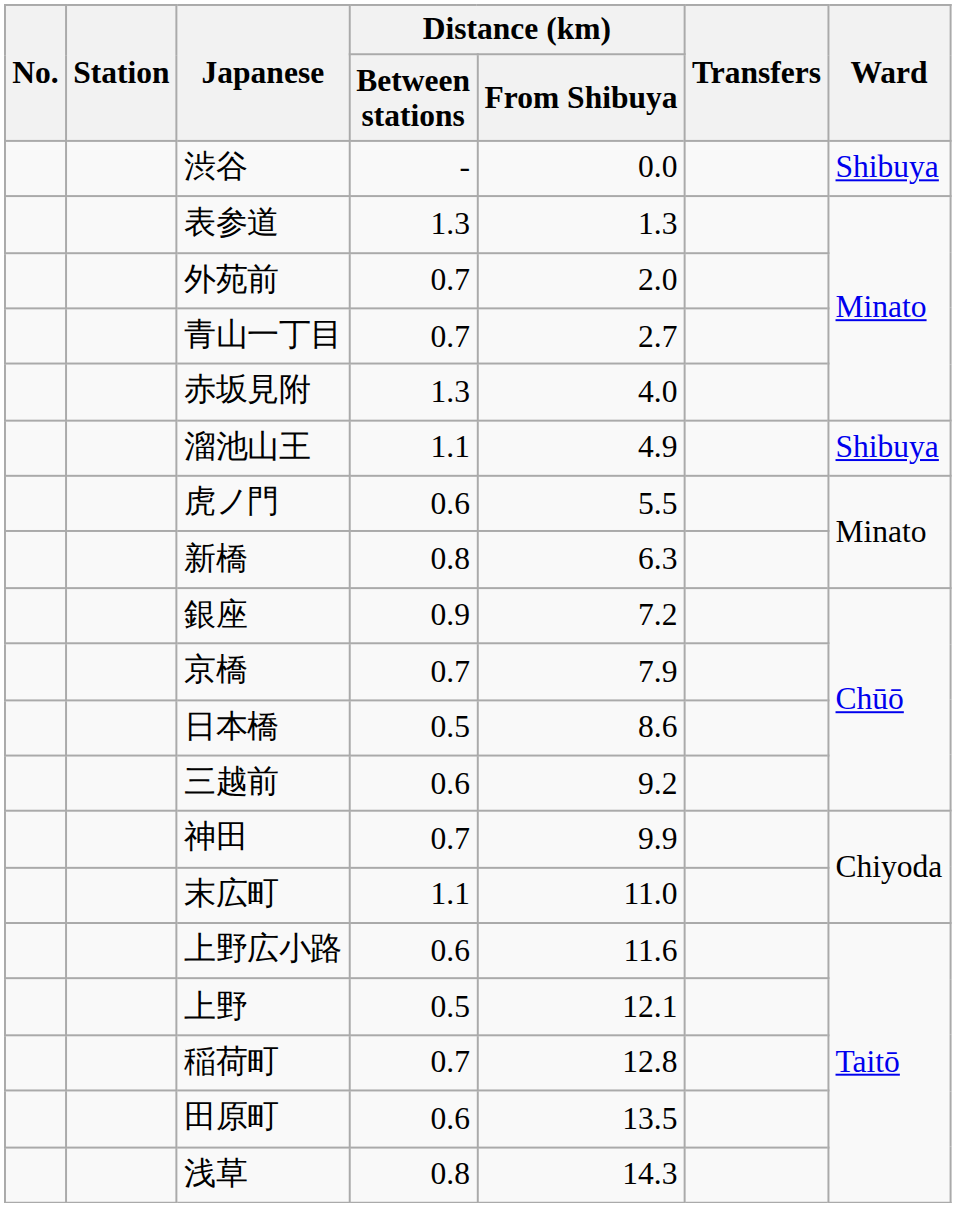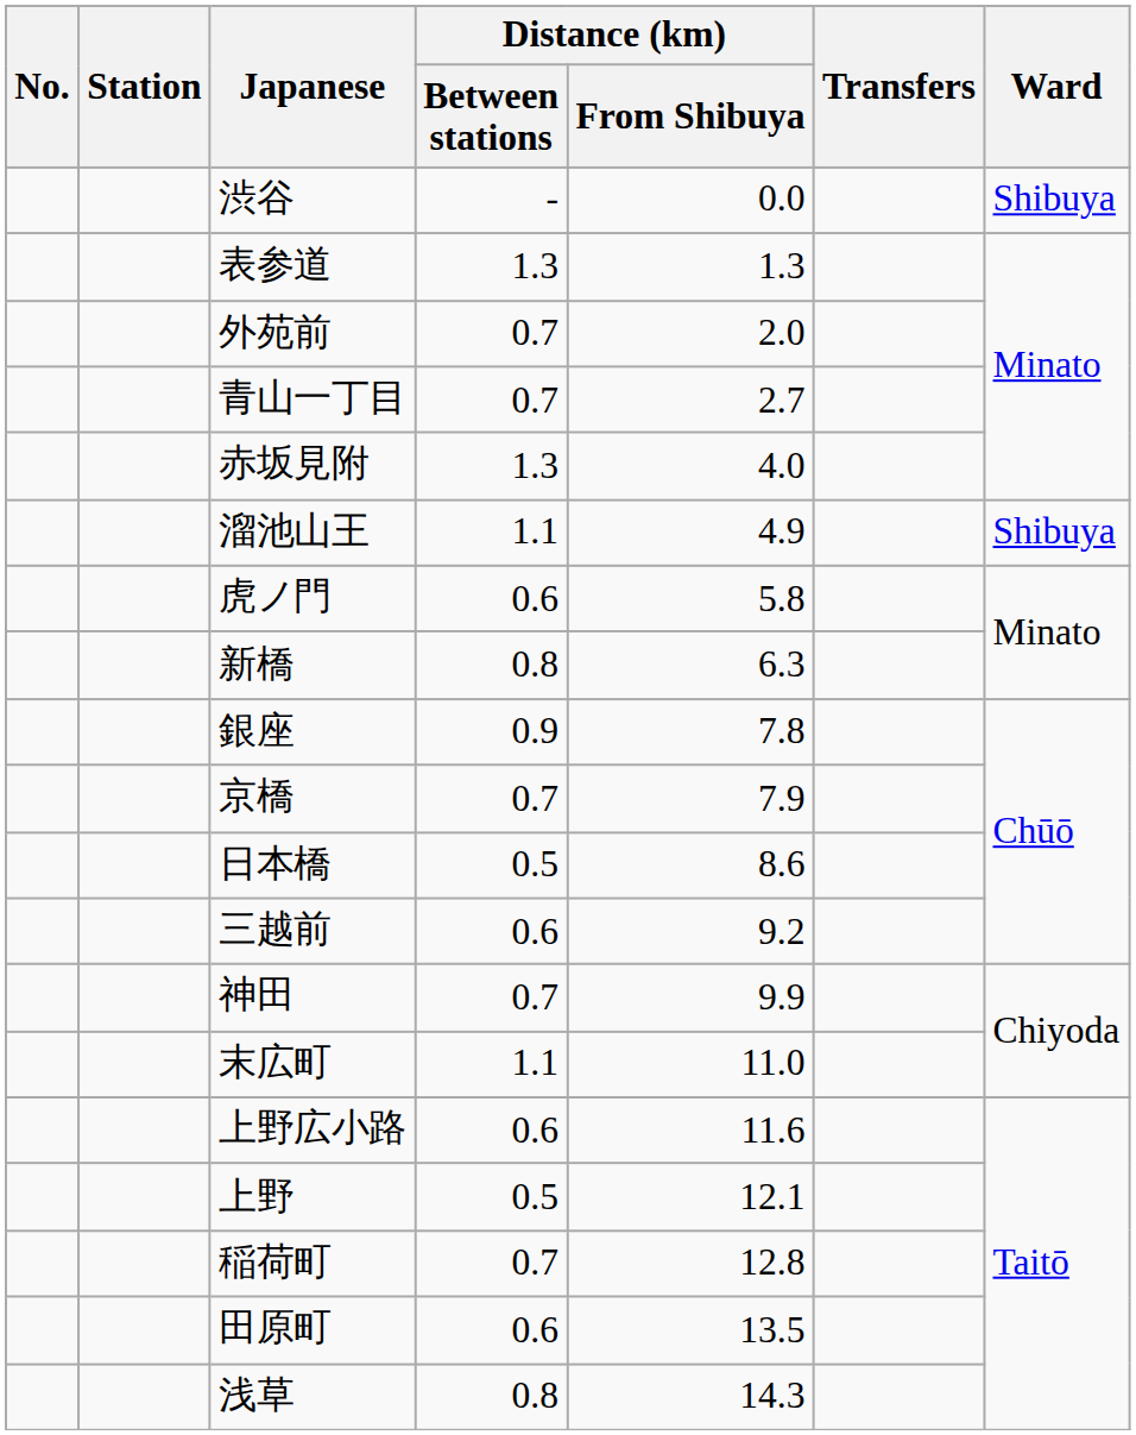虎ノ門 | Distance (km) / From Shibuya: 5.5 -> 5.8
銀座 | Distance (km) / From Shibuya: 7.2 -> 7.8
